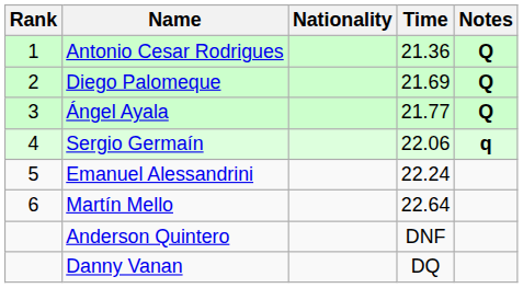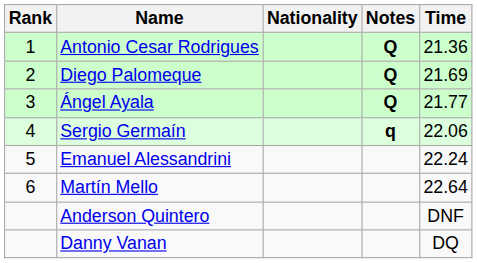columns swapped: Time <-> Notes
